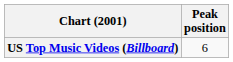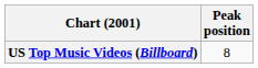US Top Music Videos (Billboard) | Peak position: 6 -> 8
